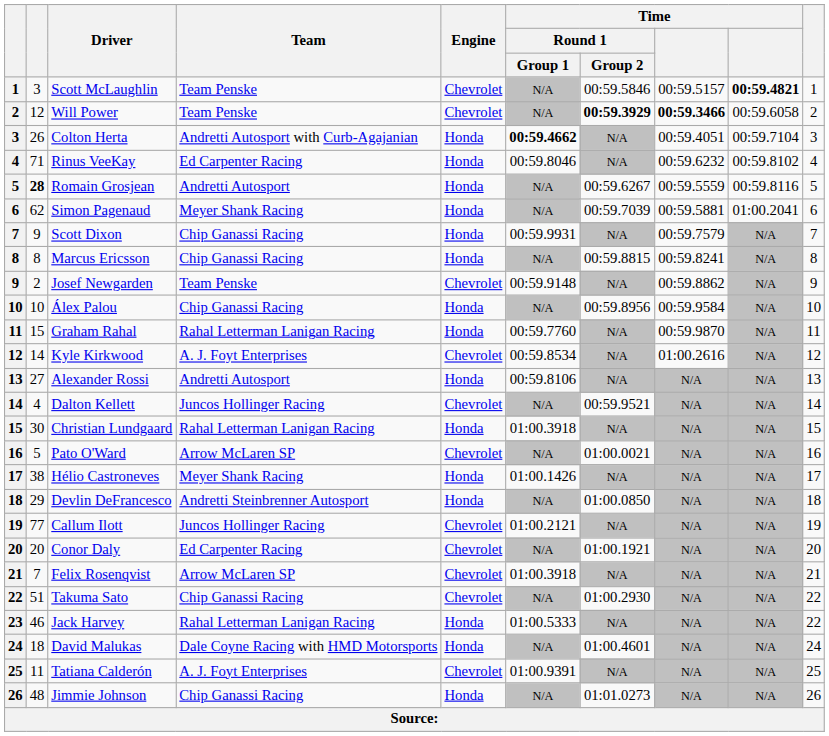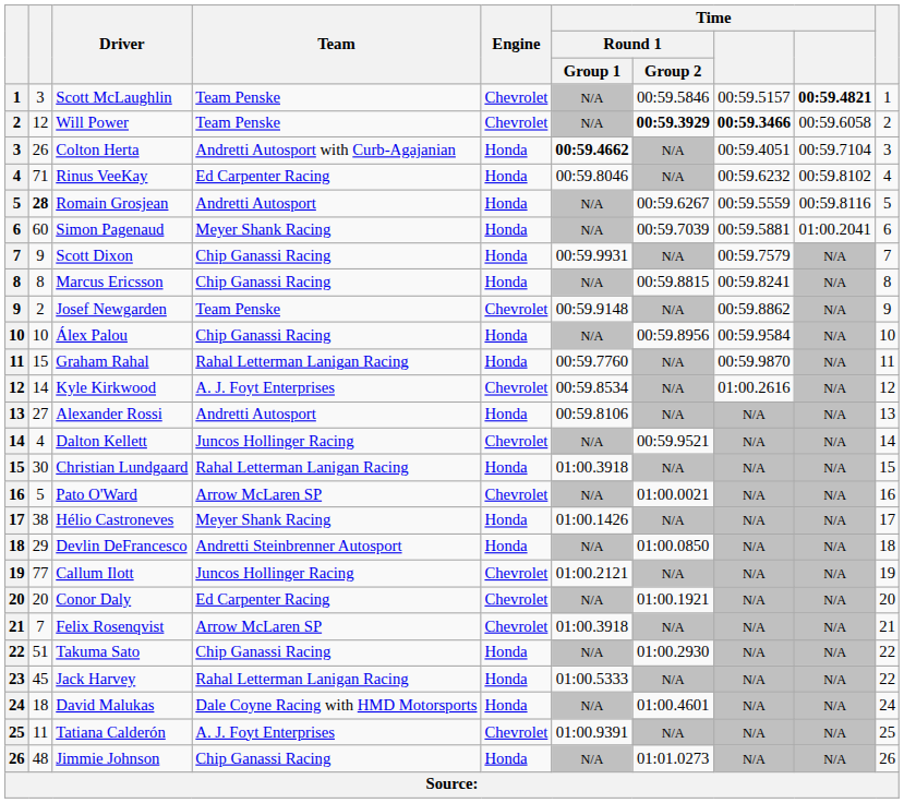Simon Pagenaud | column 2: 62 -> 60
Takuma Sato | Engine: Chevrolet -> Honda
Jack Harvey | column 2: 46 -> 45
